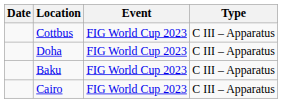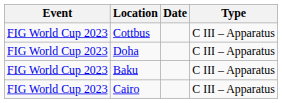columns swapped: Date <-> Event
